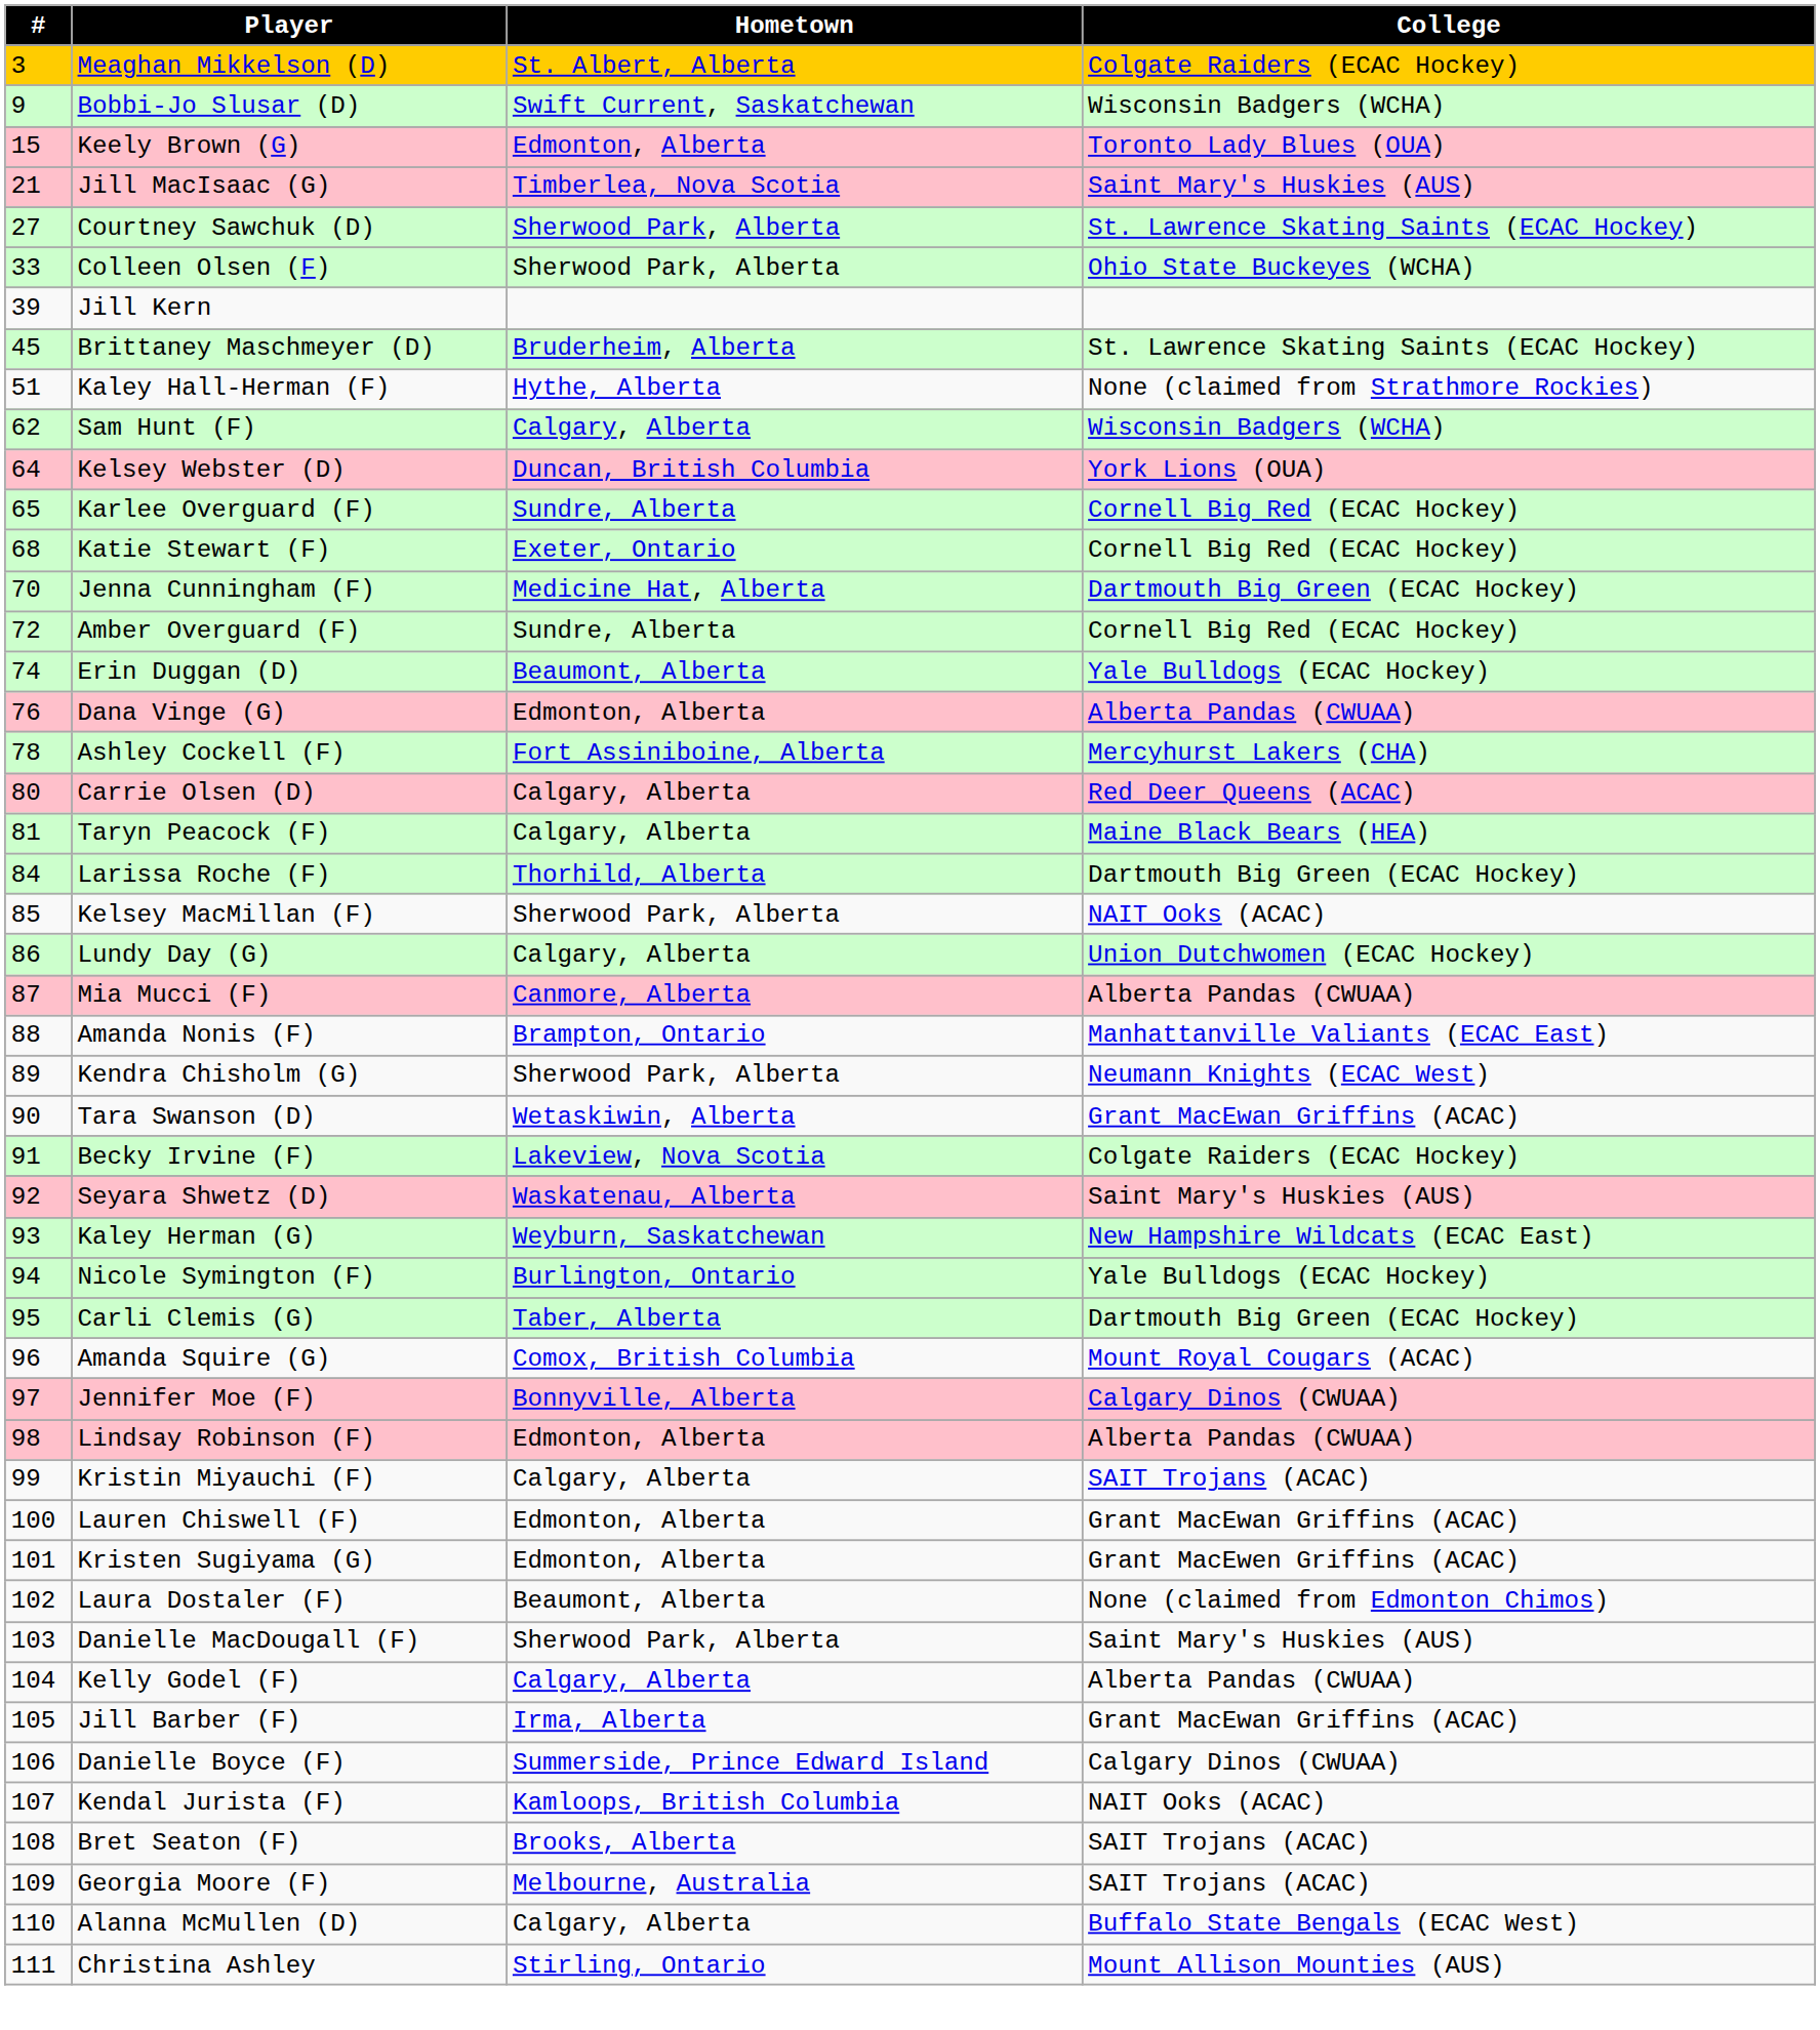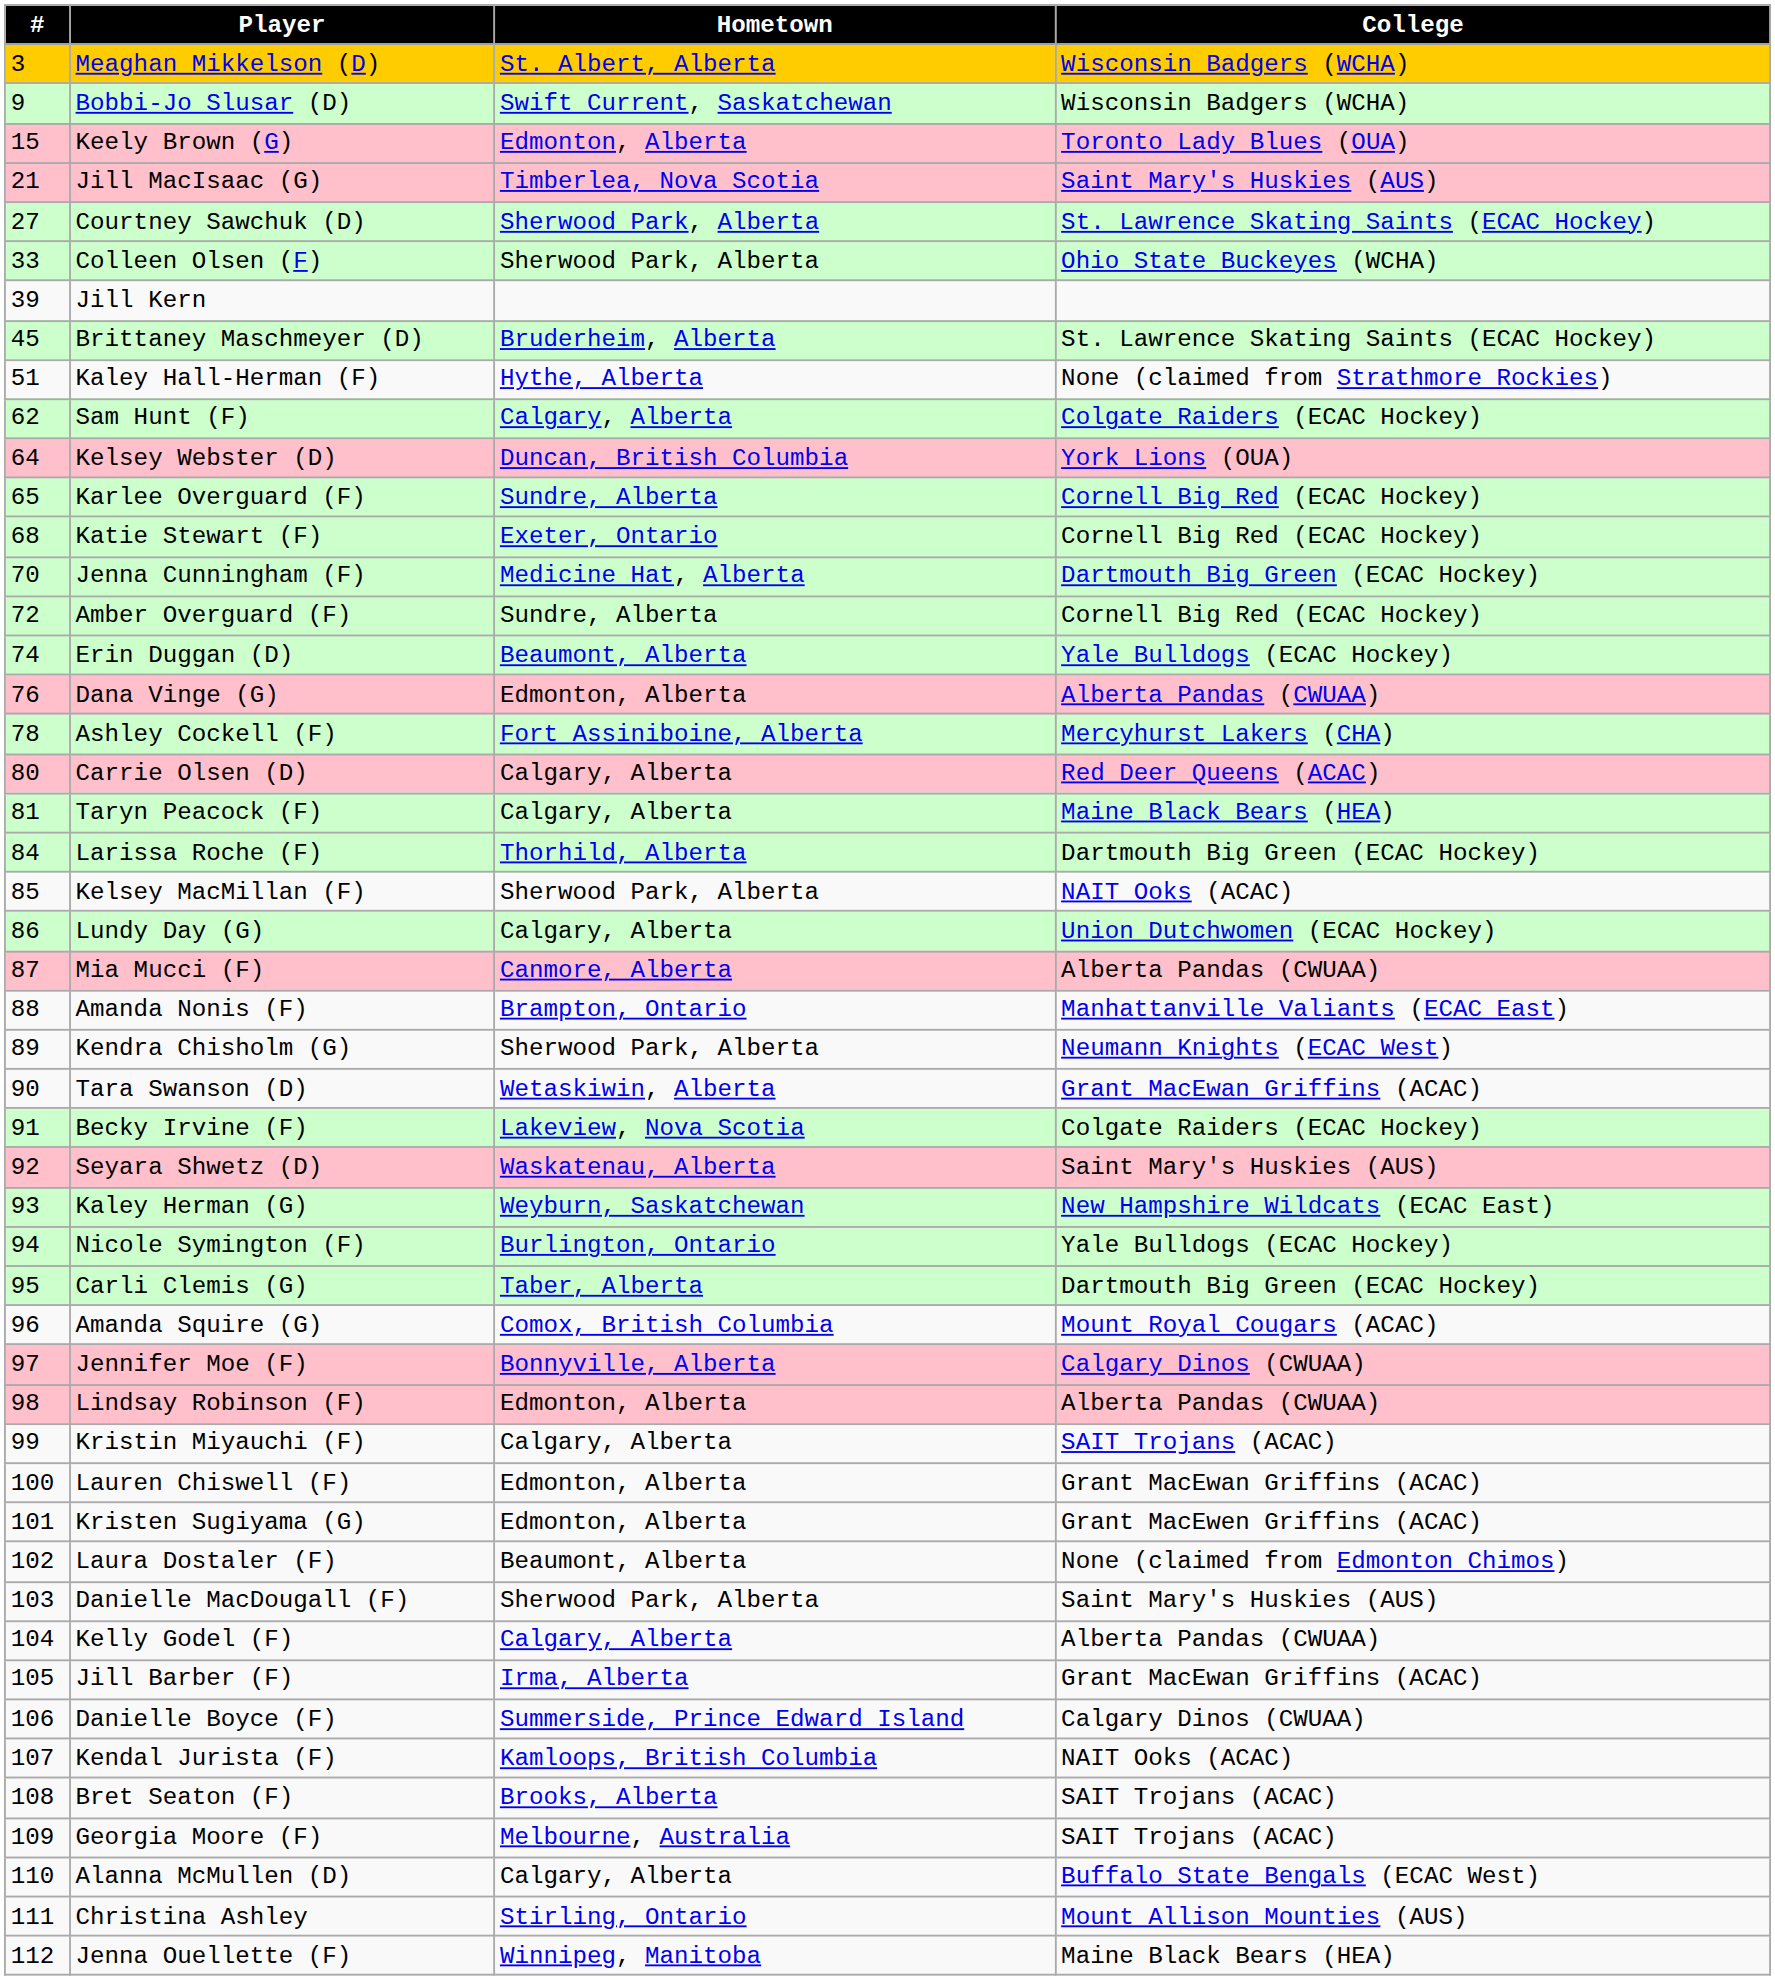Meaghan Mikkelson (D) | College: Colgate Raiders (ECAC Hockey) -> Wisconsin Badgers (WCHA)
Sam Hunt (F) | College: Wisconsin Badgers (WCHA) -> Colgate Raiders (ECAC Hockey)
+ row: 112 | Jenna Ouellette (F) | Winnipeg, Manitoba | Maine Black Bears (HEA)
